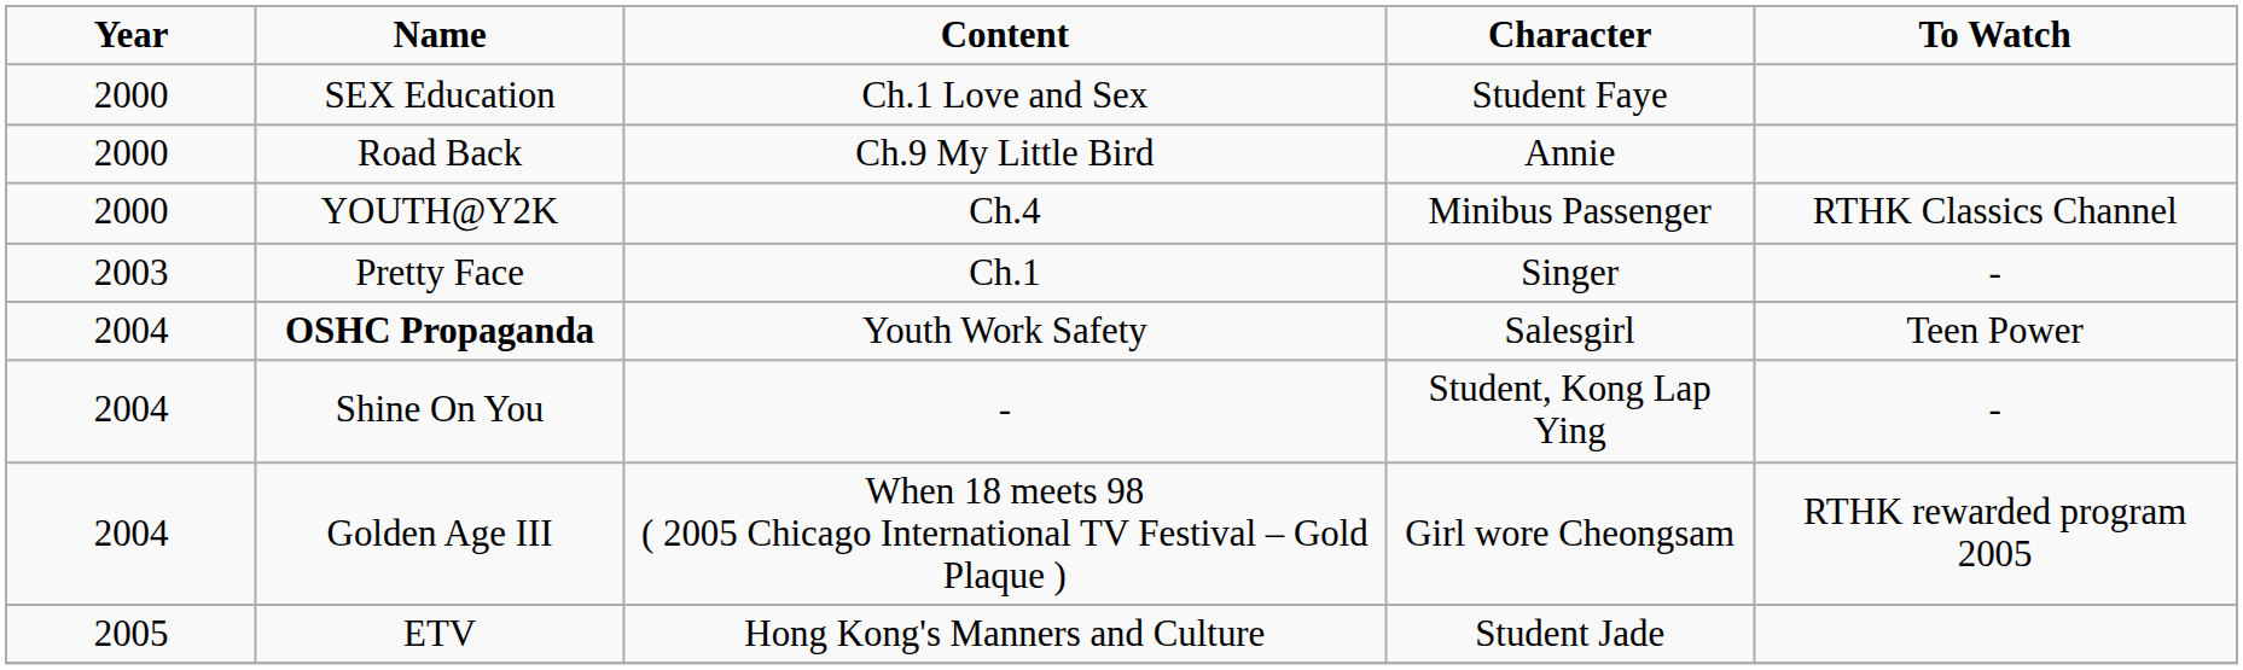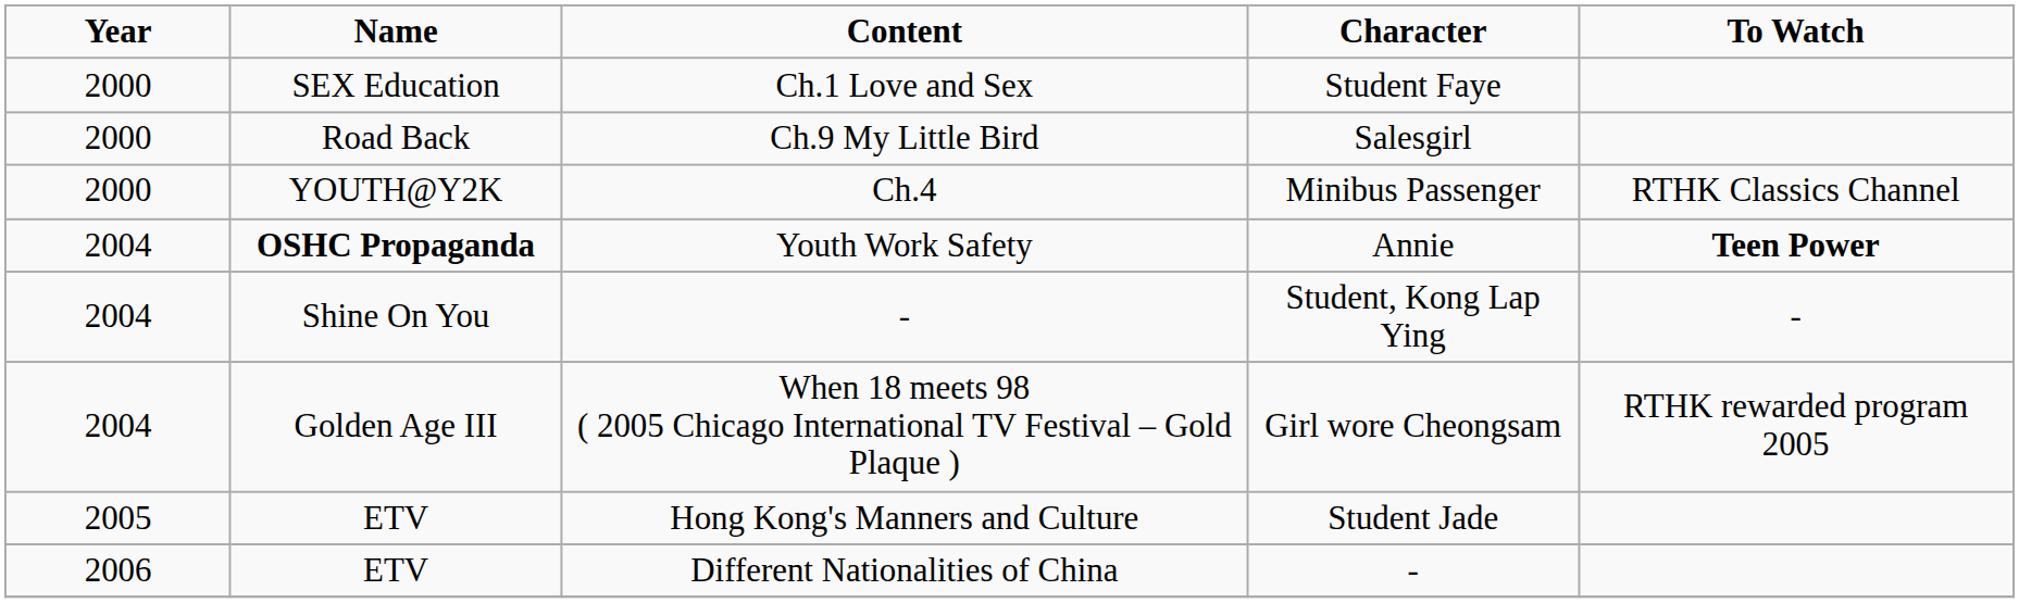Ch.9 My Little Bird | Character: Annie -> Salesgirl
- row: 2003 | Pretty Face | Ch.1 | Singer | -
Youth Work Safety | Character: Salesgirl -> Annie
Youth Work Safety | To Watch: normal -> bold
+ row: 2006 | ETV | Different Nationalities of China | -
